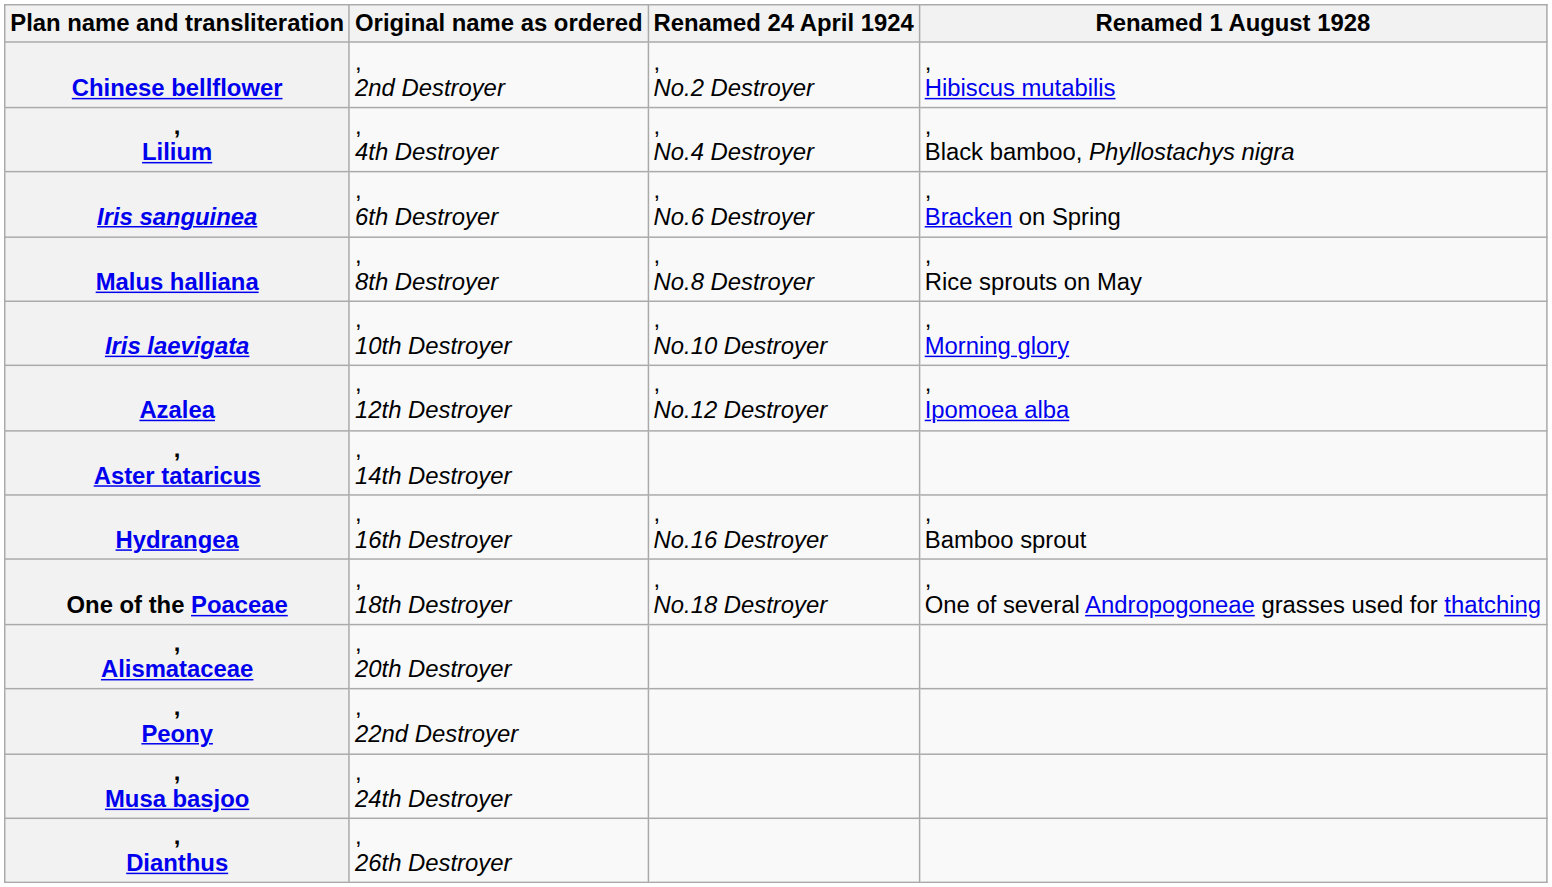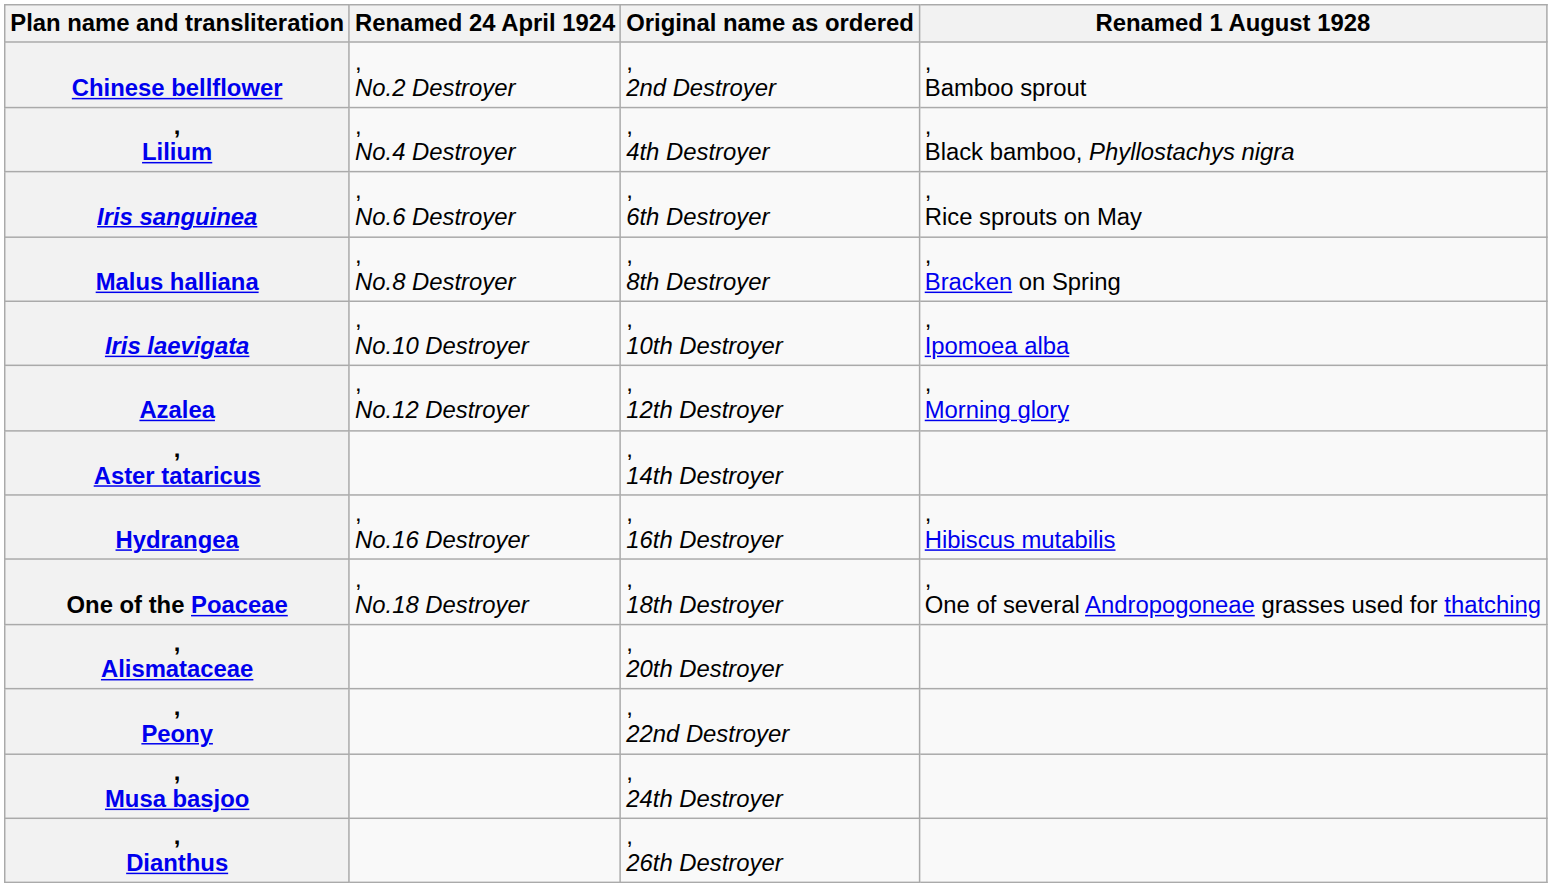columns swapped: Original name as ordered <-> Renamed 24 April 1924
Chinese bellflower | Renamed 1 August 1928: , Hibiscus mutabilis -> , Bamboo sprout
Iris sanguinea | Renamed 1 August 1928: , Bracken on Spring -> , Rice sprouts on May
Malus halliana | Renamed 1 August 1928: , Rice sprouts on May -> , Bracken on Spring
Iris laevigata | Renamed 1 August 1928: , Morning glory -> , Ipomoea alba
Azalea | Renamed 1 August 1928: , Ipomoea alba -> , Morning glory
Hydrangea | Renamed 1 August 1928: , Bamboo sprout -> , Hibiscus mutabilis
